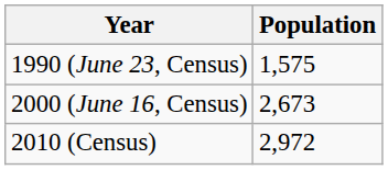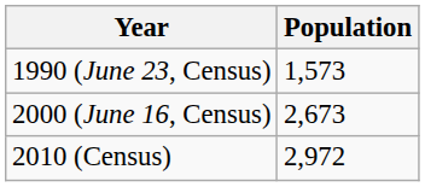1990 (June 23, Census) | Population: 1,575 -> 1,573
